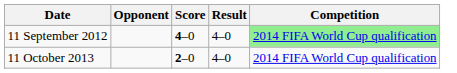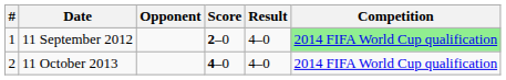+ column: # | 1 | 2
11 September 2012 | Score: 4–0 -> 2–0
11 October 2013 | Score: 2–0 -> 4–0
